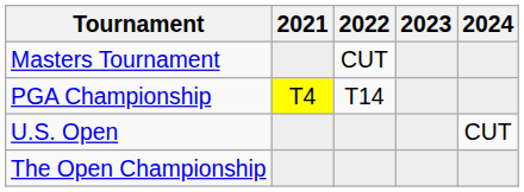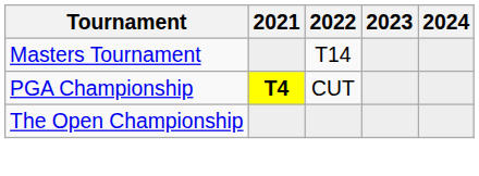Masters Tournament | 2022: CUT -> T14
PGA Championship | 2021: normal -> bold
PGA Championship | 2022: T14 -> CUT
- row: U.S. Open | CUT
